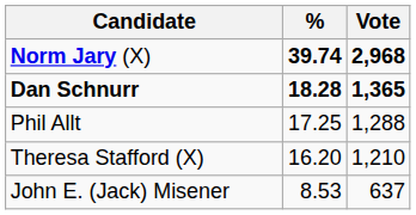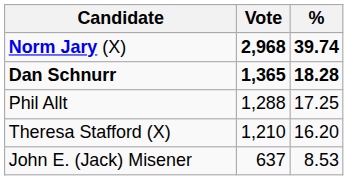columns swapped: Vote <-> %
